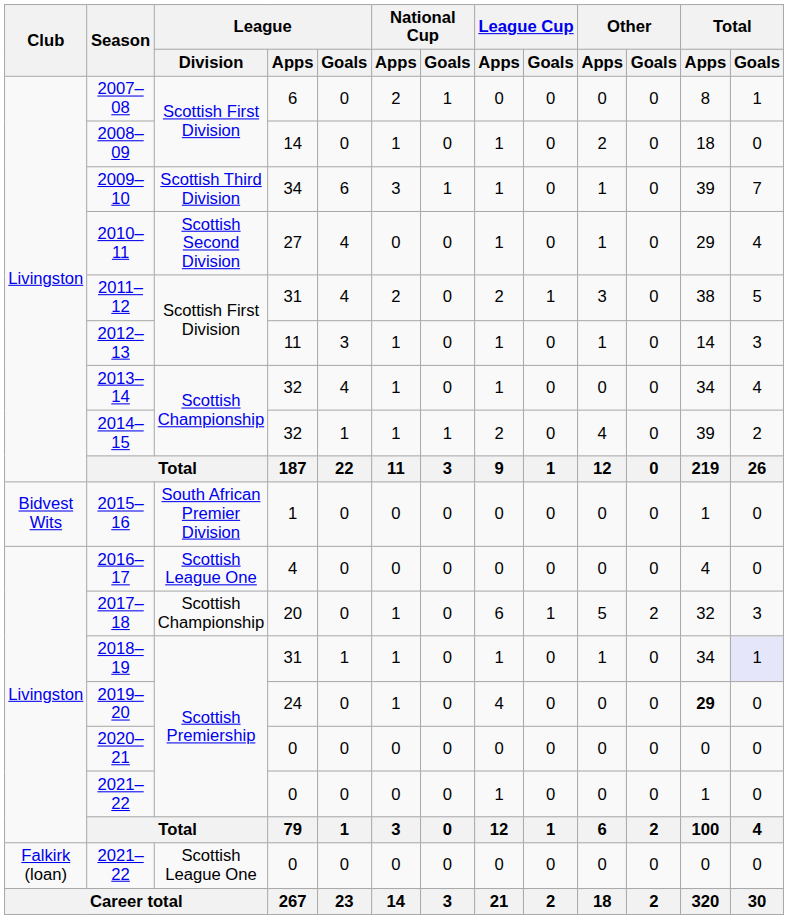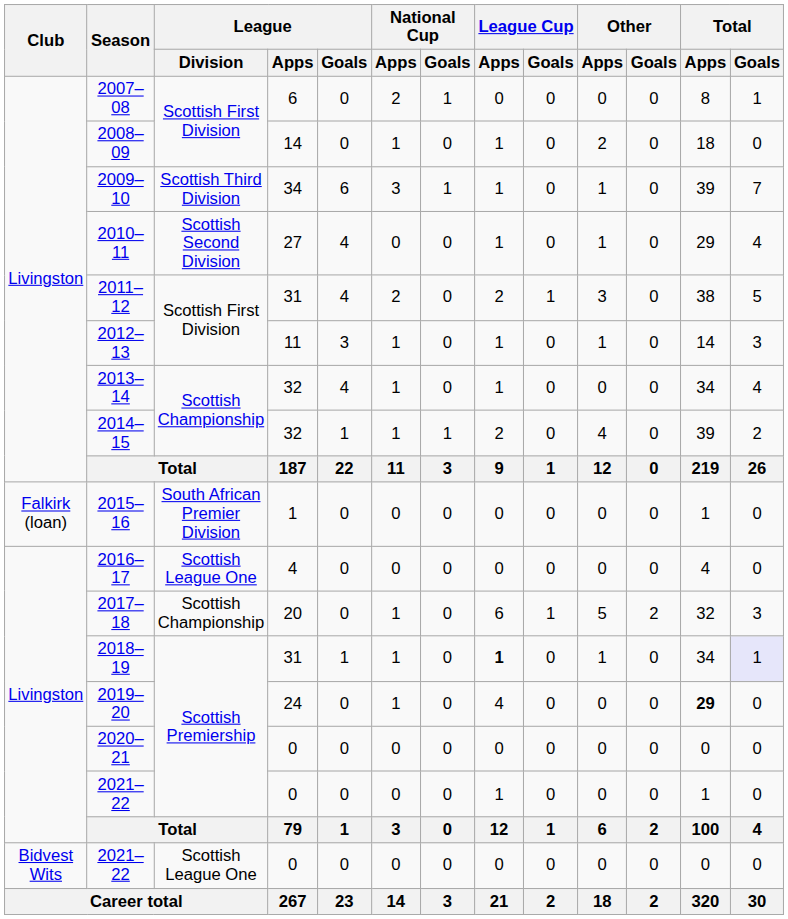2015–16 | Club: Bidvest Wits -> Falkirk (loan)
2018–19 | League Cup / Apps: normal -> bold
2021–22 / Scottish League One | Club: Falkirk (loan) -> Bidvest Wits
